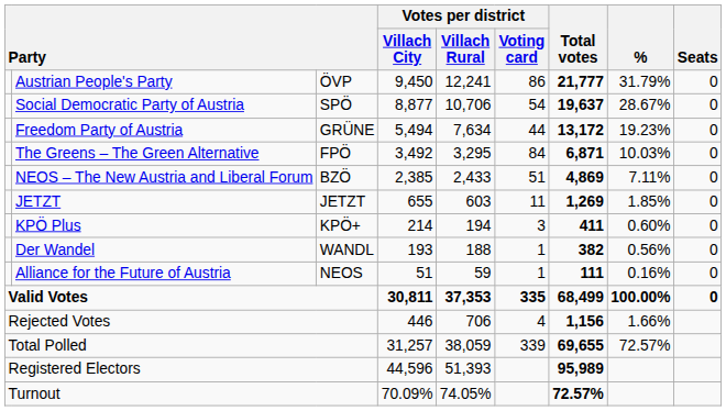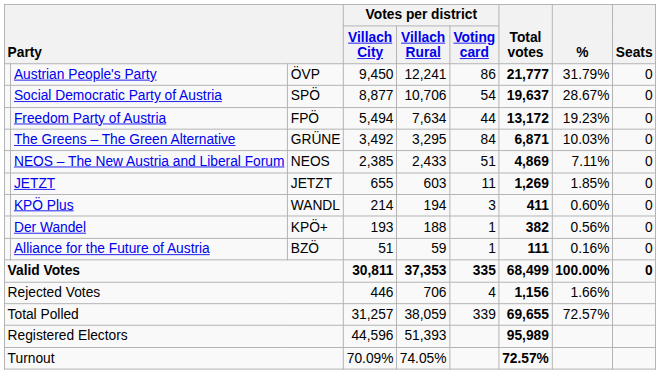Freedom Party of Austria | column 3: GRÜNE -> FPÖ
The Greens – The Green Alternative | column 3: FPÖ -> GRÜNE
NEOS – The New Austria and Liberal Forum | column 3: BZÖ -> NEOS
KPÖ Plus | column 3: KPÖ+ -> WANDL
Der Wandel | column 3: WANDL -> KPÖ+
Alliance for the Future of Austria | column 3: NEOS -> BZÖ
